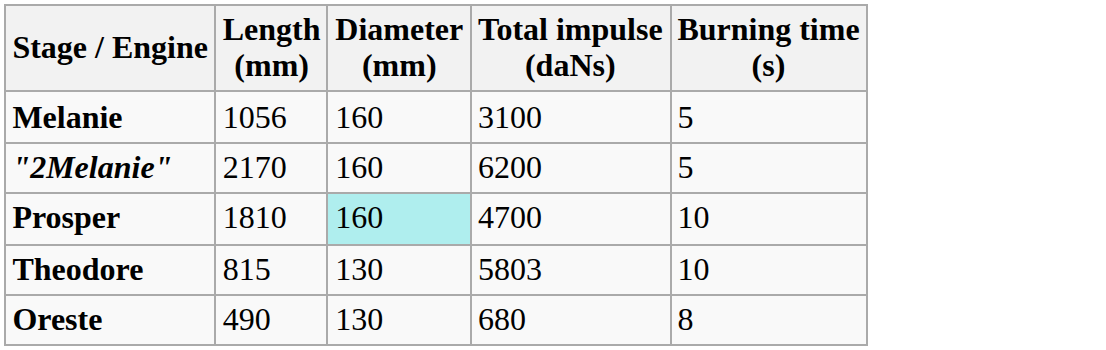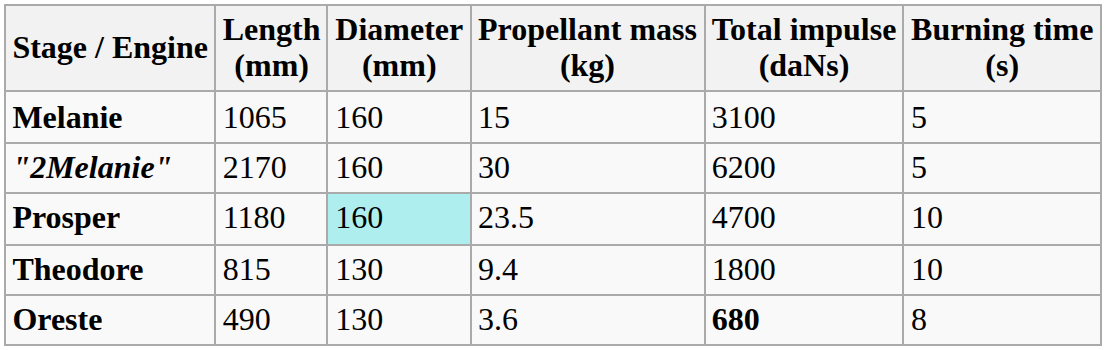+ column: Propellant mass (kg) | 15 | 30 | 23.5 | 9.4 | 3.6
Melanie | Length (mm): 1056 -> 1065
Prosper | Length (mm): 1810 -> 1180
Theodore | Total impulse (daNs): 5803 -> 1800
Oreste | Total impulse (daNs): normal -> bold
